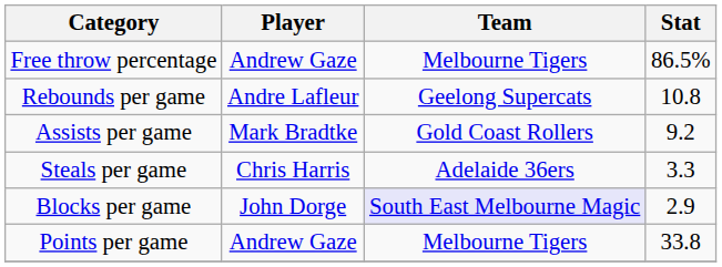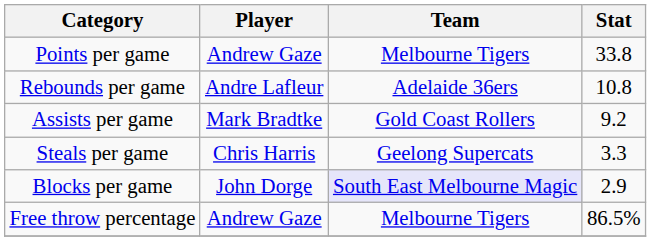rows swapped: Points per game <-> Free throw percentage
Rebounds per game | Team: Geelong Supercats -> Adelaide 36ers
Steals per game | Team: Adelaide 36ers -> Geelong Supercats
